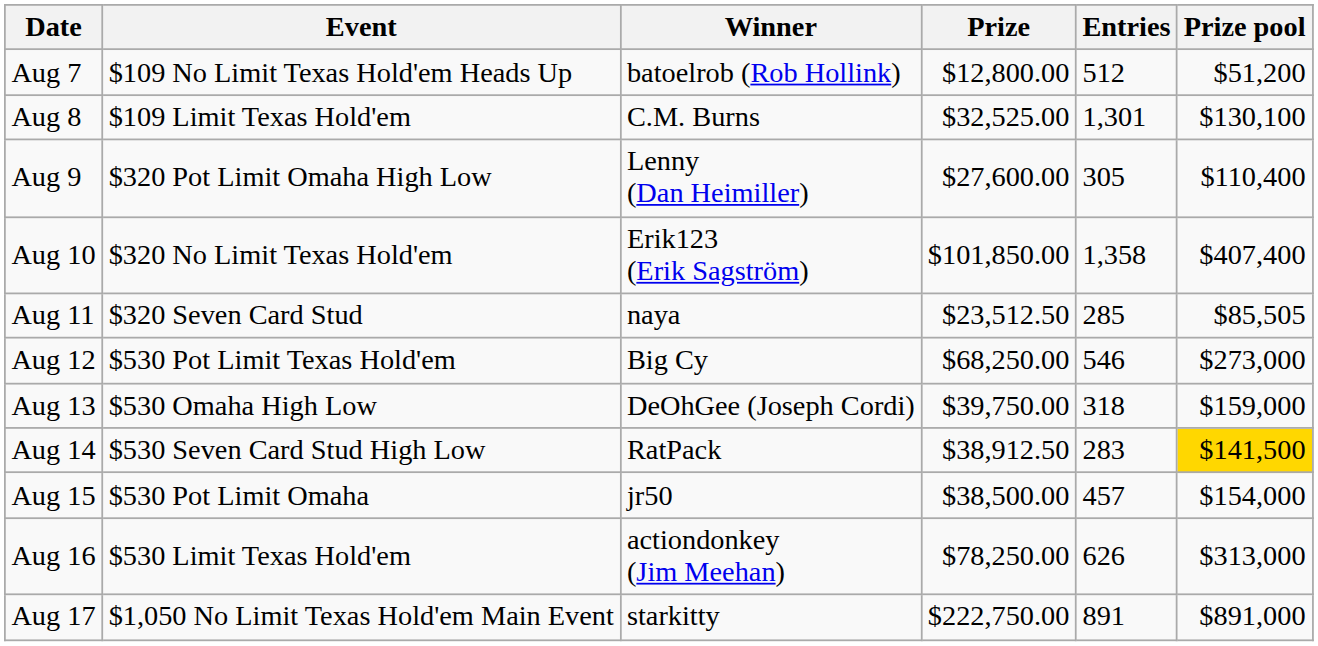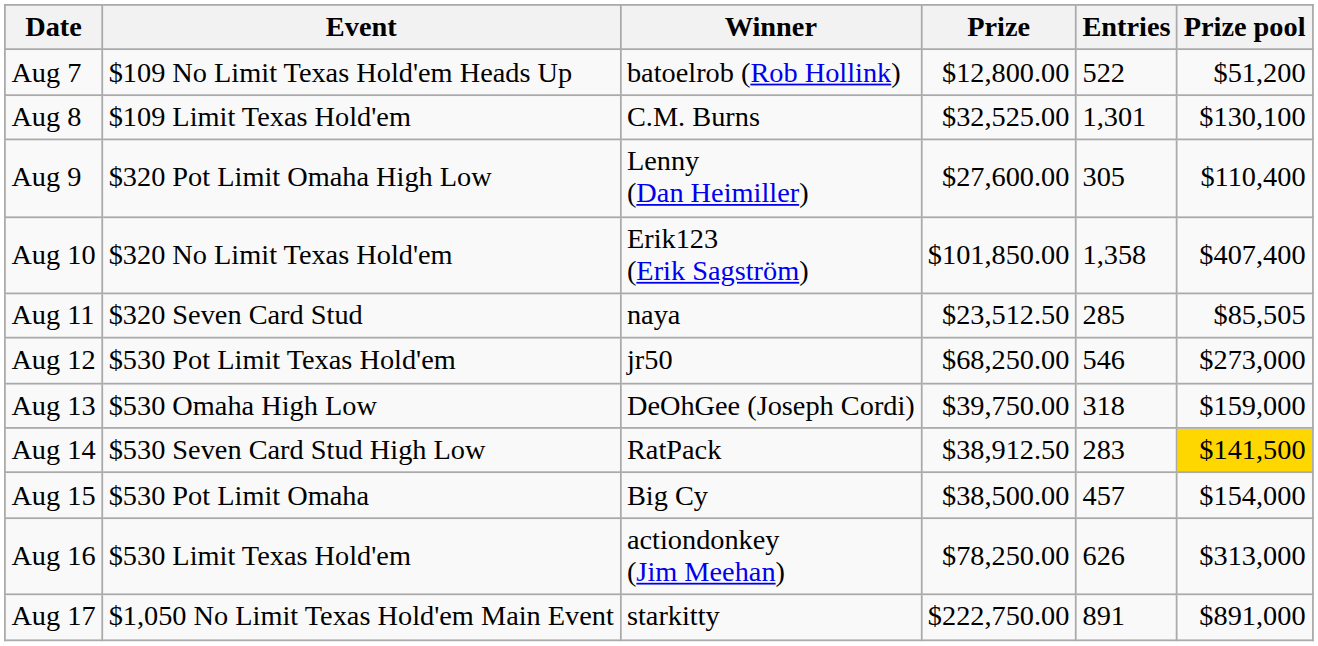Aug 7 | Entries: 512 -> 522
Aug 12 | Winner: Big Cy -> jr50
Aug 15 | Winner: jr50 -> Big Cy
